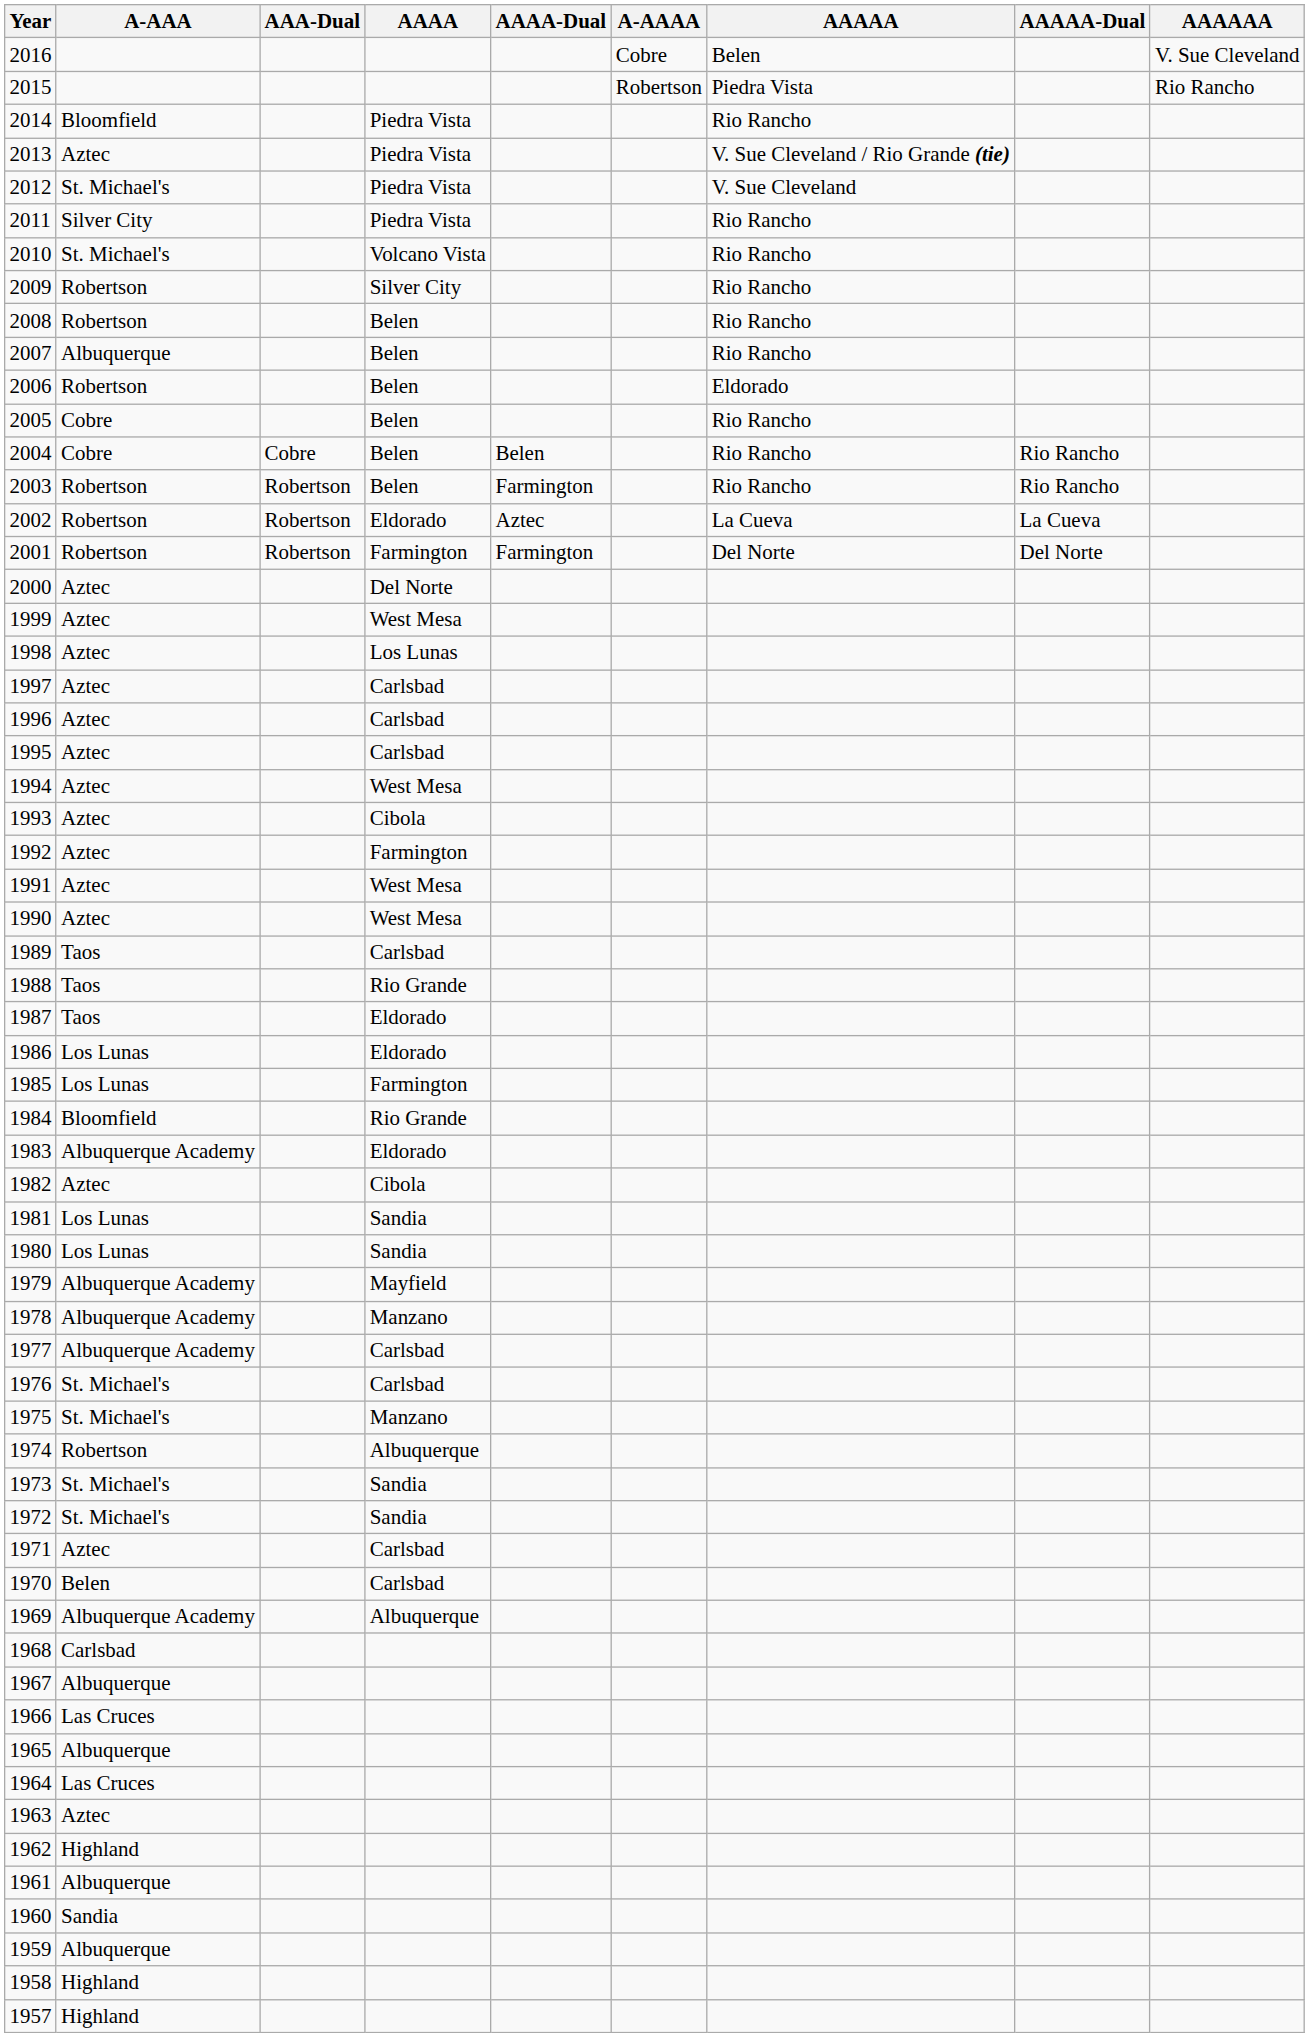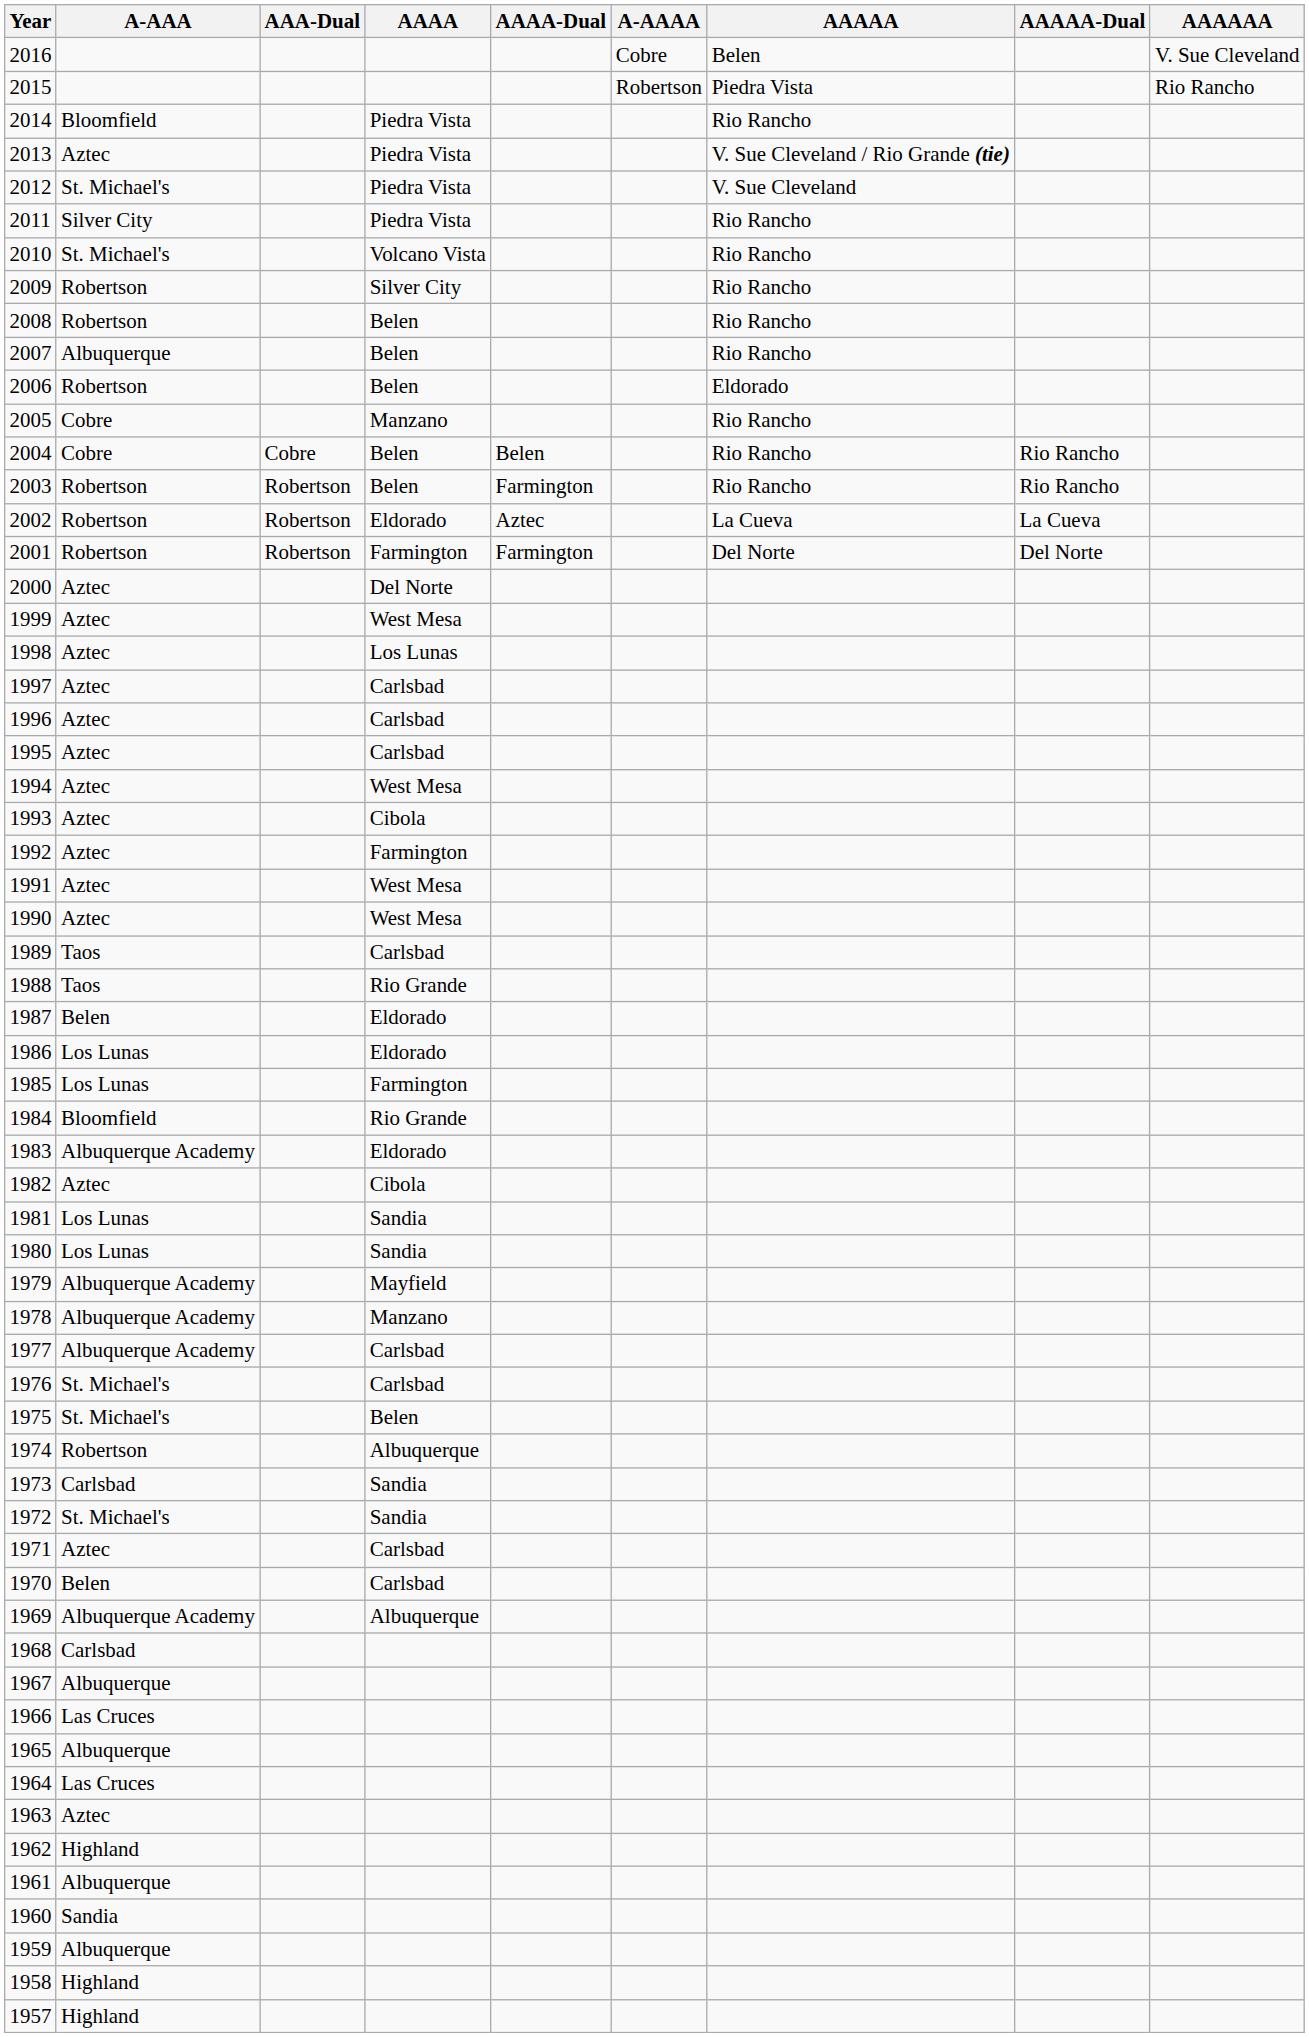2005 | AAAA: Belen -> Manzano
1987 | A-AAA: Taos -> Belen
1975 | AAAA: Manzano -> Belen
1973 | A-AAA: St. Michael's -> Carlsbad
